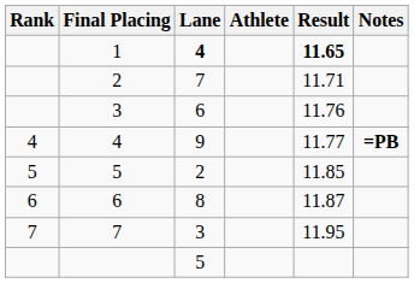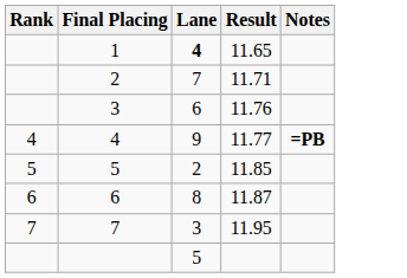- column: Athlete
1 | Result: bold -> normal
